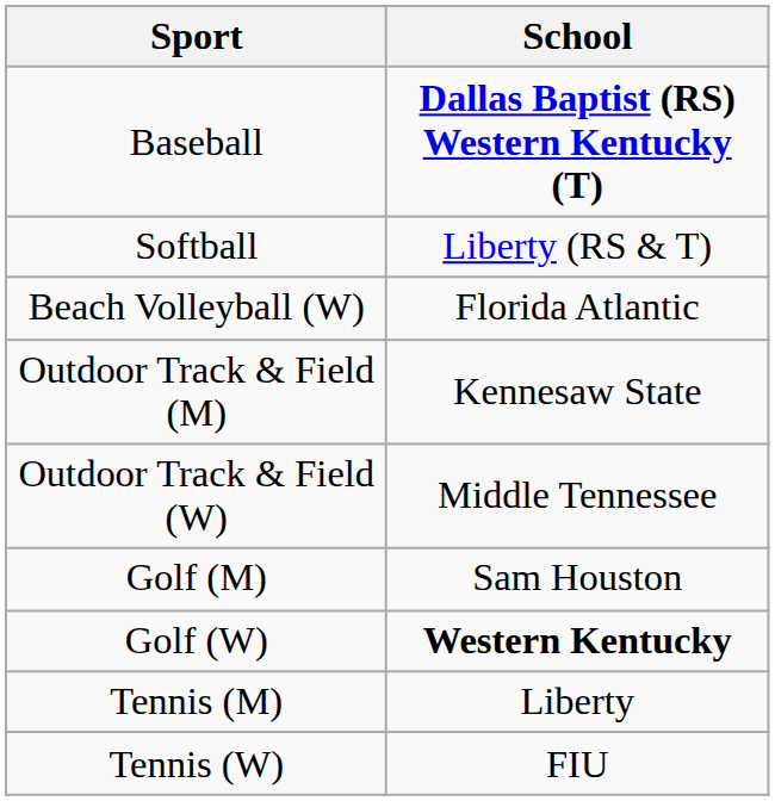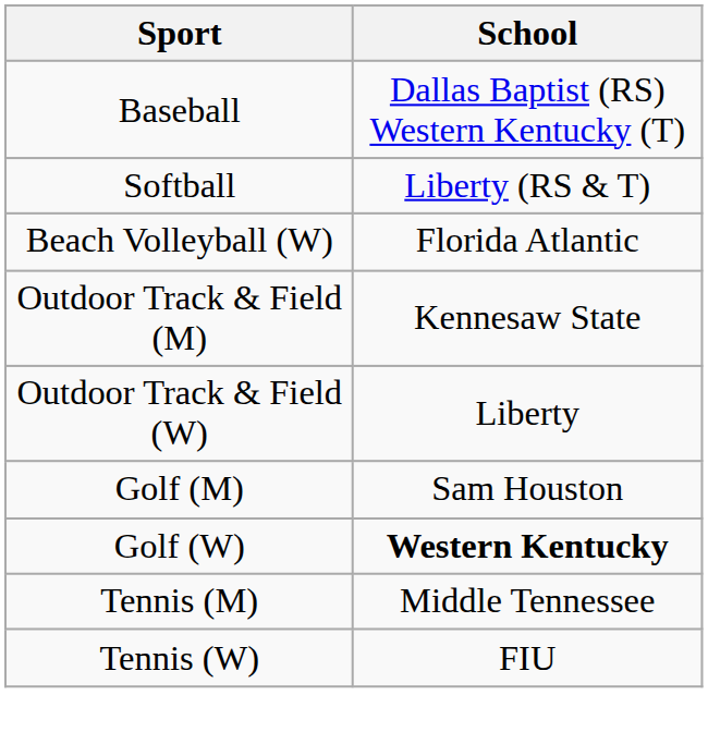Baseball | School: bold -> normal
Outdoor Track & Field (W) | School: Middle Tennessee -> Liberty
Tennis (M) | School: Liberty -> Middle Tennessee
